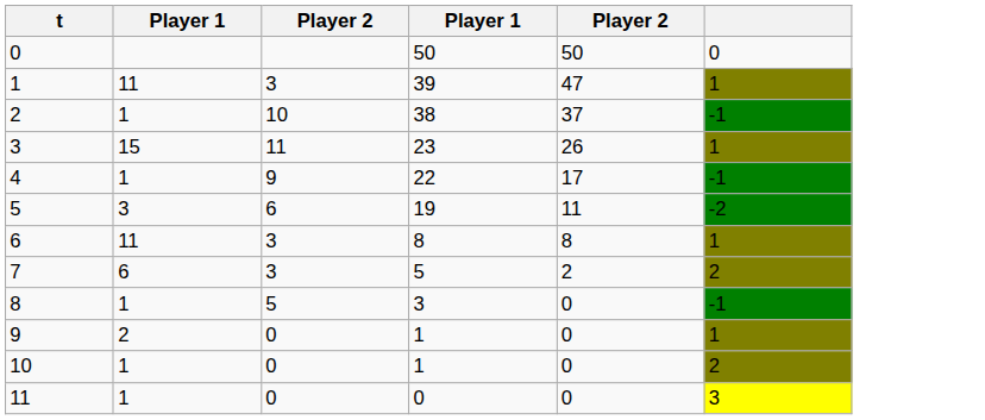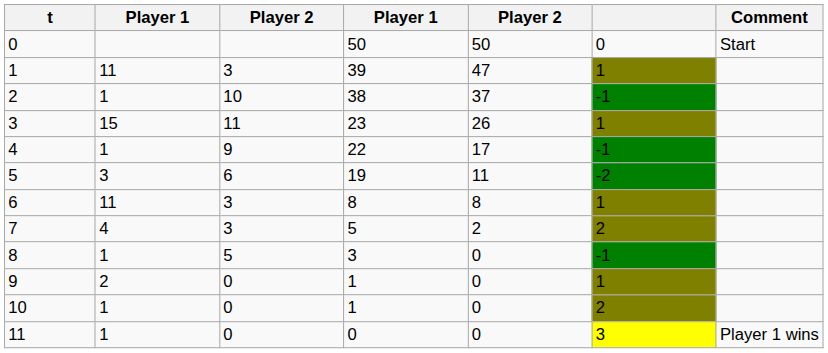+ column: Comment | Start | Player 1 wins
7 | column 2: 6 -> 4
